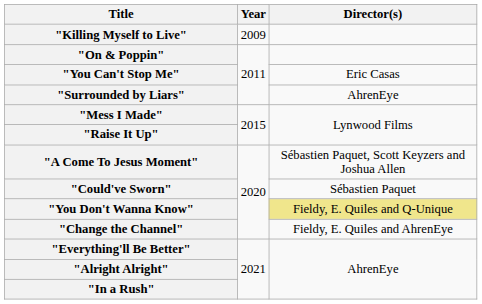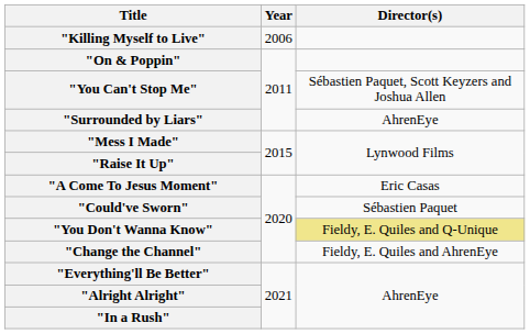"Killing Myself to Live" | Year: 2009 -> 2006
"You Can't Stop Me" | Director(s): Eric Casas -> Sébastien Paquet, Scott Keyzers and Joshua Allen
"A Come To Jesus Moment" | Director(s): Sébastien Paquet, Scott Keyzers and Joshua Allen -> Eric Casas
